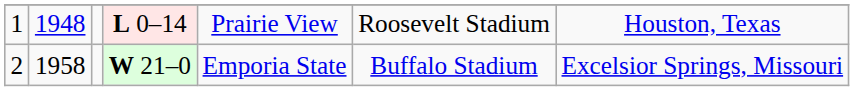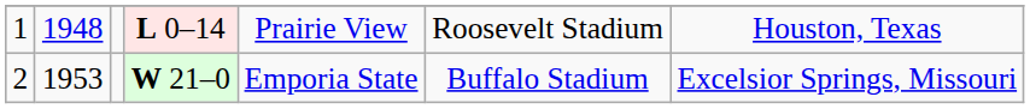2 | column 2: 1958 -> 1953
